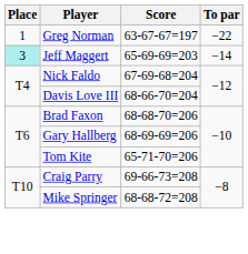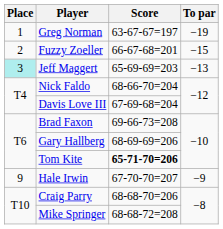Greg Norman | To par: −22 -> −19
+ row: 2 | Fuzzy Zoeller | 66-67-68=201 | −15
Jeff Maggert | To par: −14 -> −13
Nick Faldo | Score: 67-69-68=204 -> 68-66-70=204
Davis Love III | Score: 68-66-70=204 -> 67-69-68=204
Brad Faxon | Score: 68-68-70=206 -> 69-66-73=208
Tom Kite | Score: normal -> bold
+ row: 9 | Hale Irwin | 67-70-70=207 | −9
Craig Parry | Score: 69-66-73=208 -> 68-68-70=206
